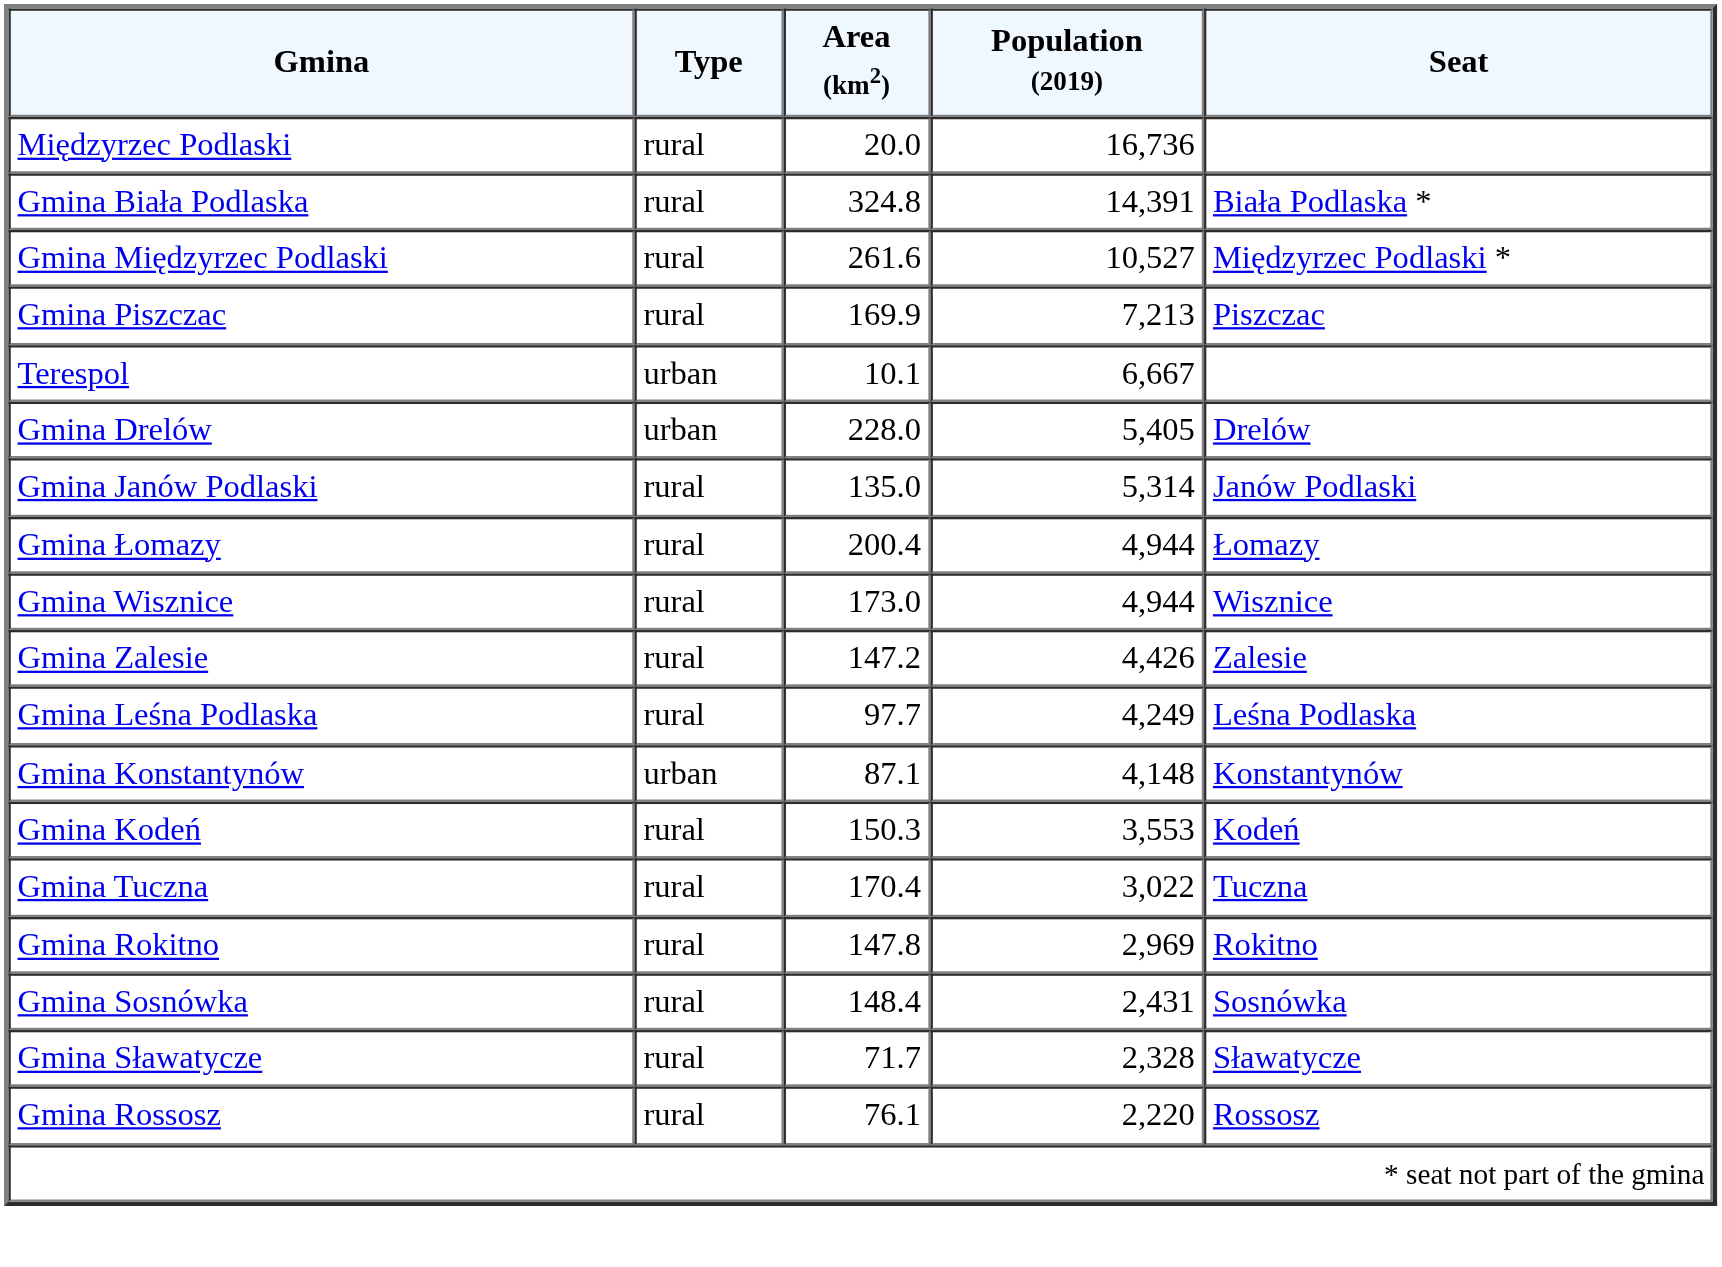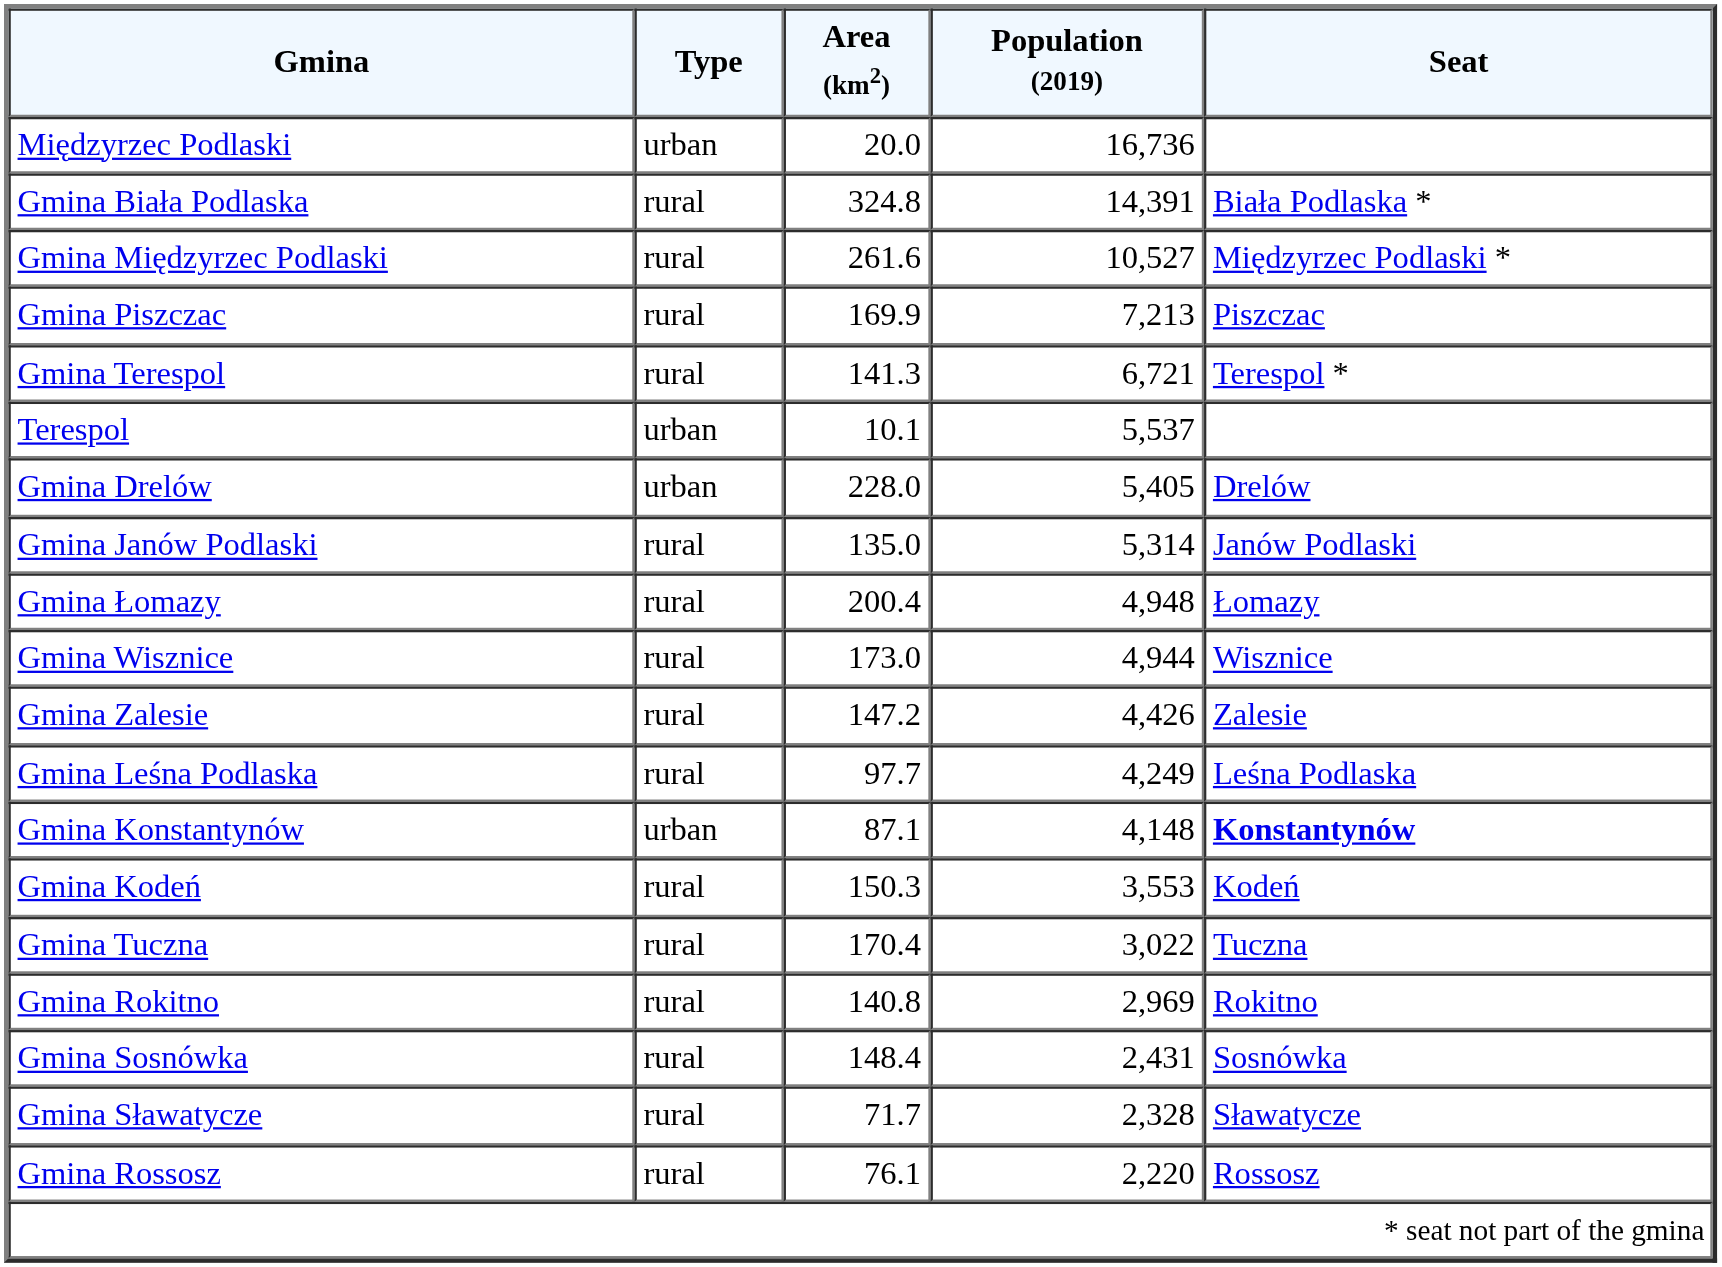Międzyrzec Podlaski | Type: rural -> urban
+ row: Gmina Terespol | rural | 141.3 | 6,721 | Terespol *
Terespol | Population (2019): 6,667 -> 5,537
Gmina Łomazy | Population (2019): 4,944 -> 4,948
Gmina Konstantynów | Seat: normal -> bold
Gmina Rokitno | Area (km2): 147.8 -> 140.8
